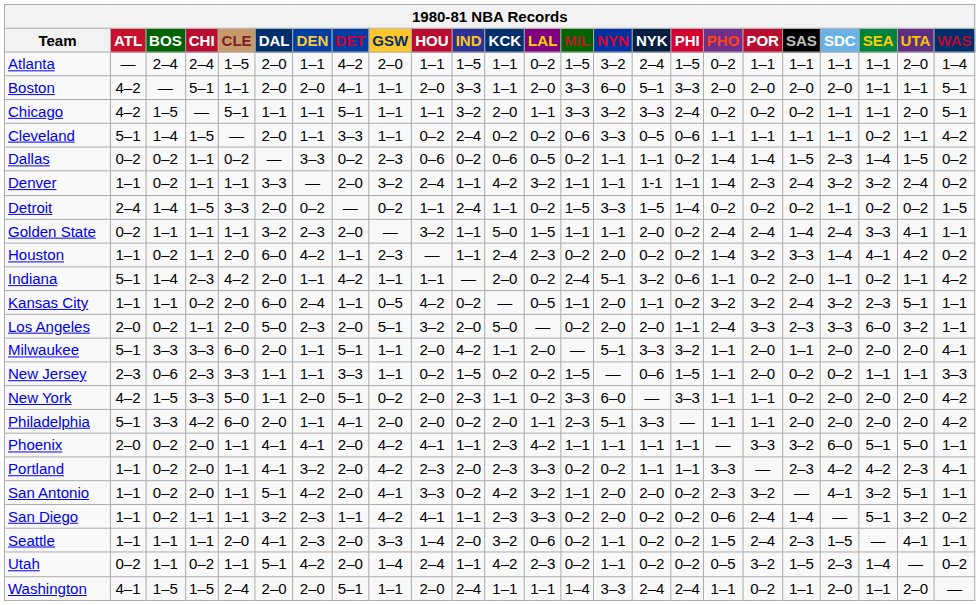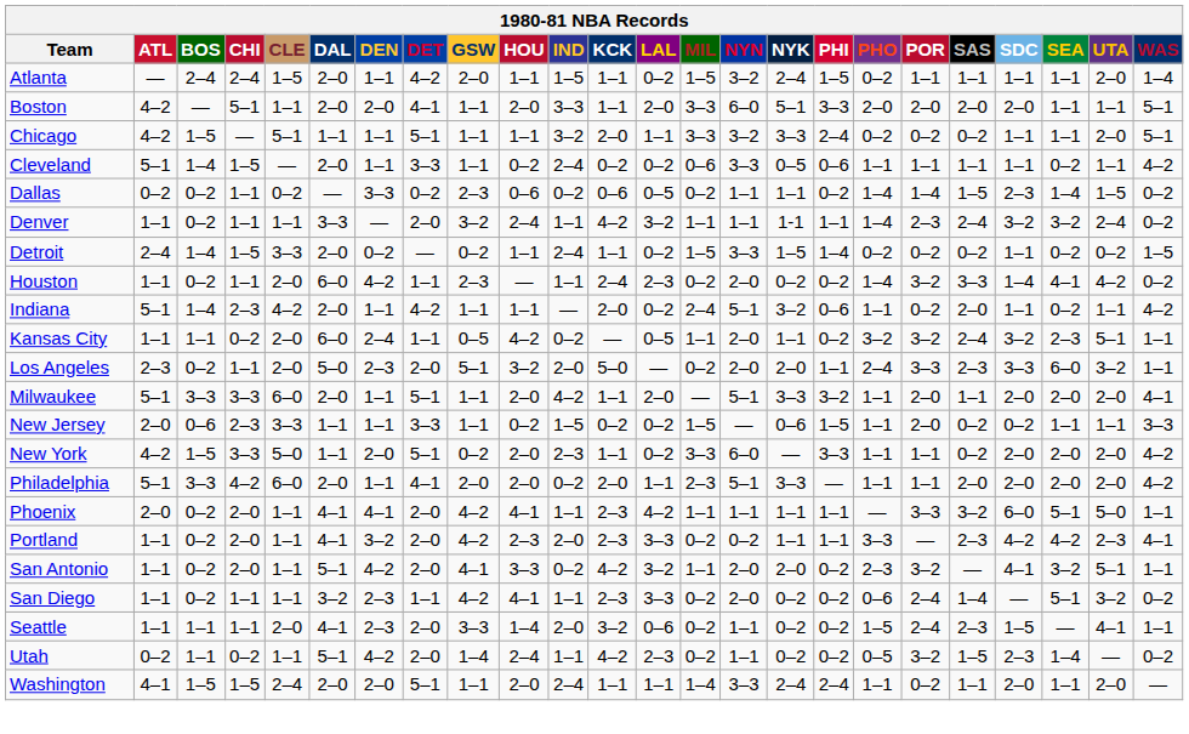- row: Golden State | 0–2 | 1–1 | 1–1 | 1–1 | 3–2 | 2–3 | 2–0 | — | 3–2 | 1–1 | 5–0 | 1–5 | 1–1 | 1–1 | 2–0 | 0–2 | 2–4 | 2–4 | 1–4 | 2–4 | 3–3 | 4–1 | 1–1
Los Angeles | ATL: 2–0 -> 2–3
New Jersey | ATL: 2–3 -> 2–0
